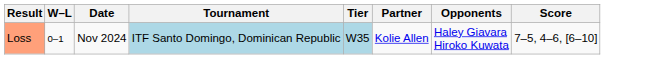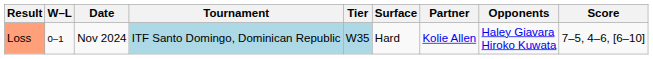+ column: Surface | Hard
